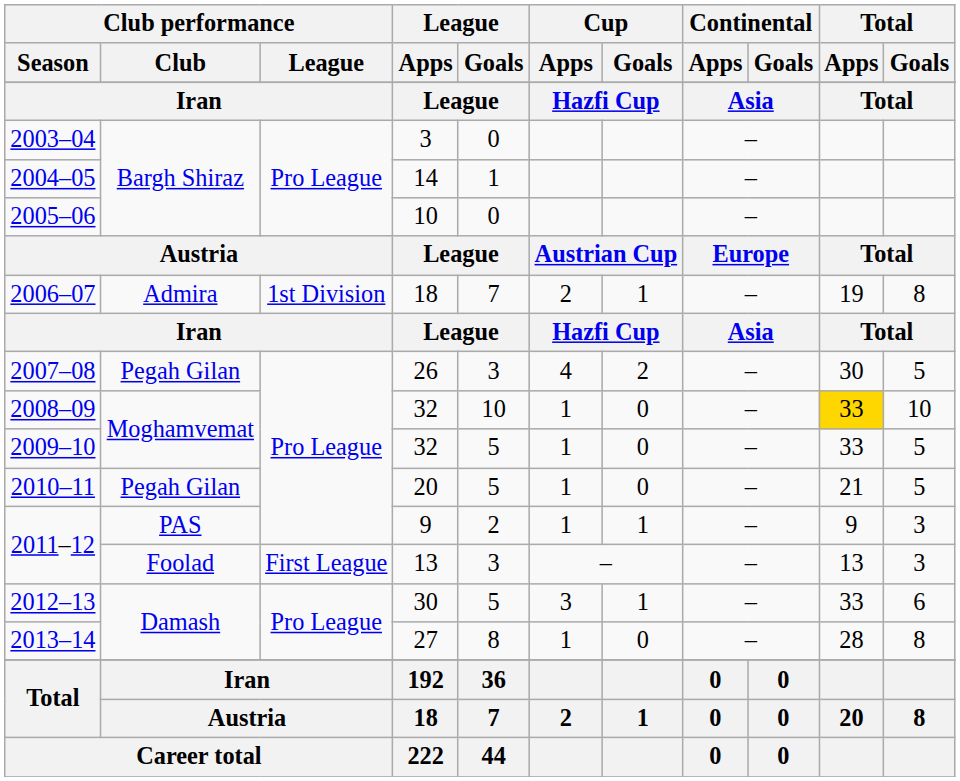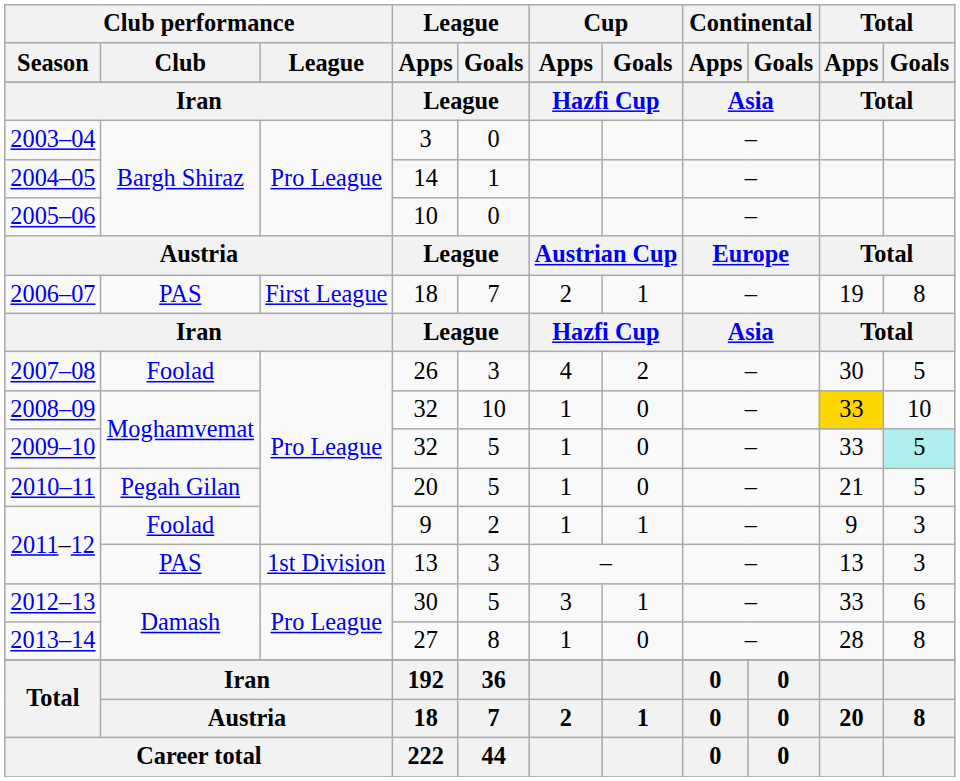2006–07 | Club performance / Club: Admira -> PAS
2006–07 | Club performance / League: 1st Division -> First League
2007–08 | Club performance / Club: Pegah Gilan -> Foolad
2009–10 | Total / Goals: no background -> paleturquoise background
2011–12 / 9 | Club performance / Club: PAS -> Foolad
2011–12 / 13 | Club performance / Club: Foolad -> PAS
2011–12 / 13 | Club performance / League: First League -> 1st Division
